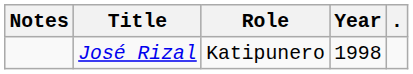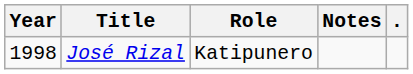columns swapped: Year <-> Notes
